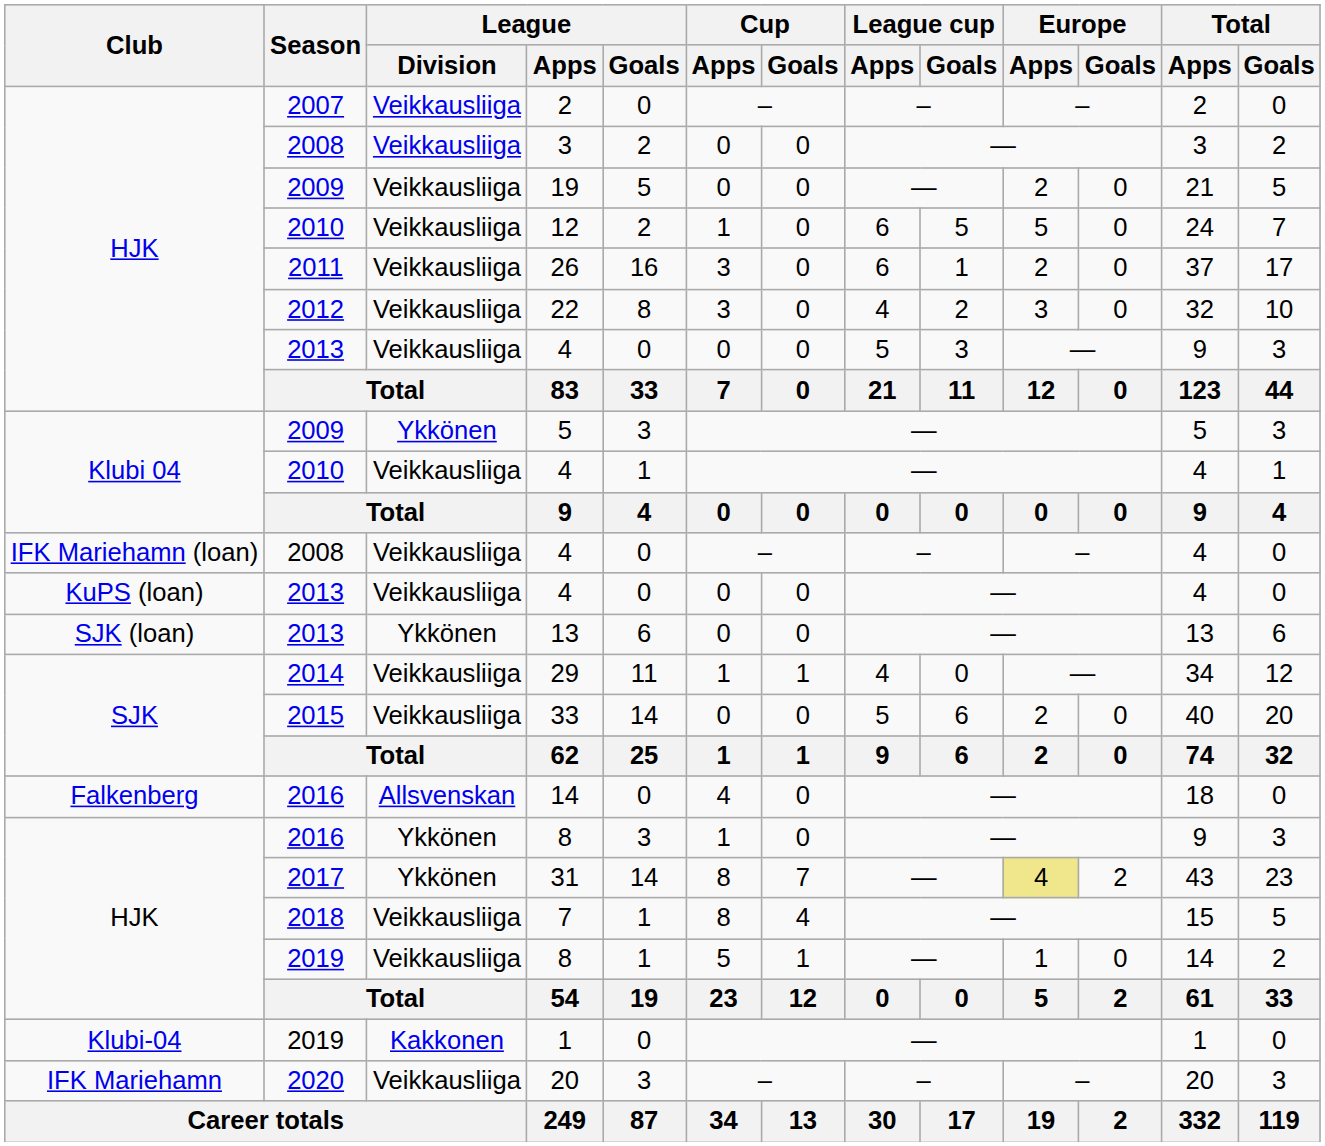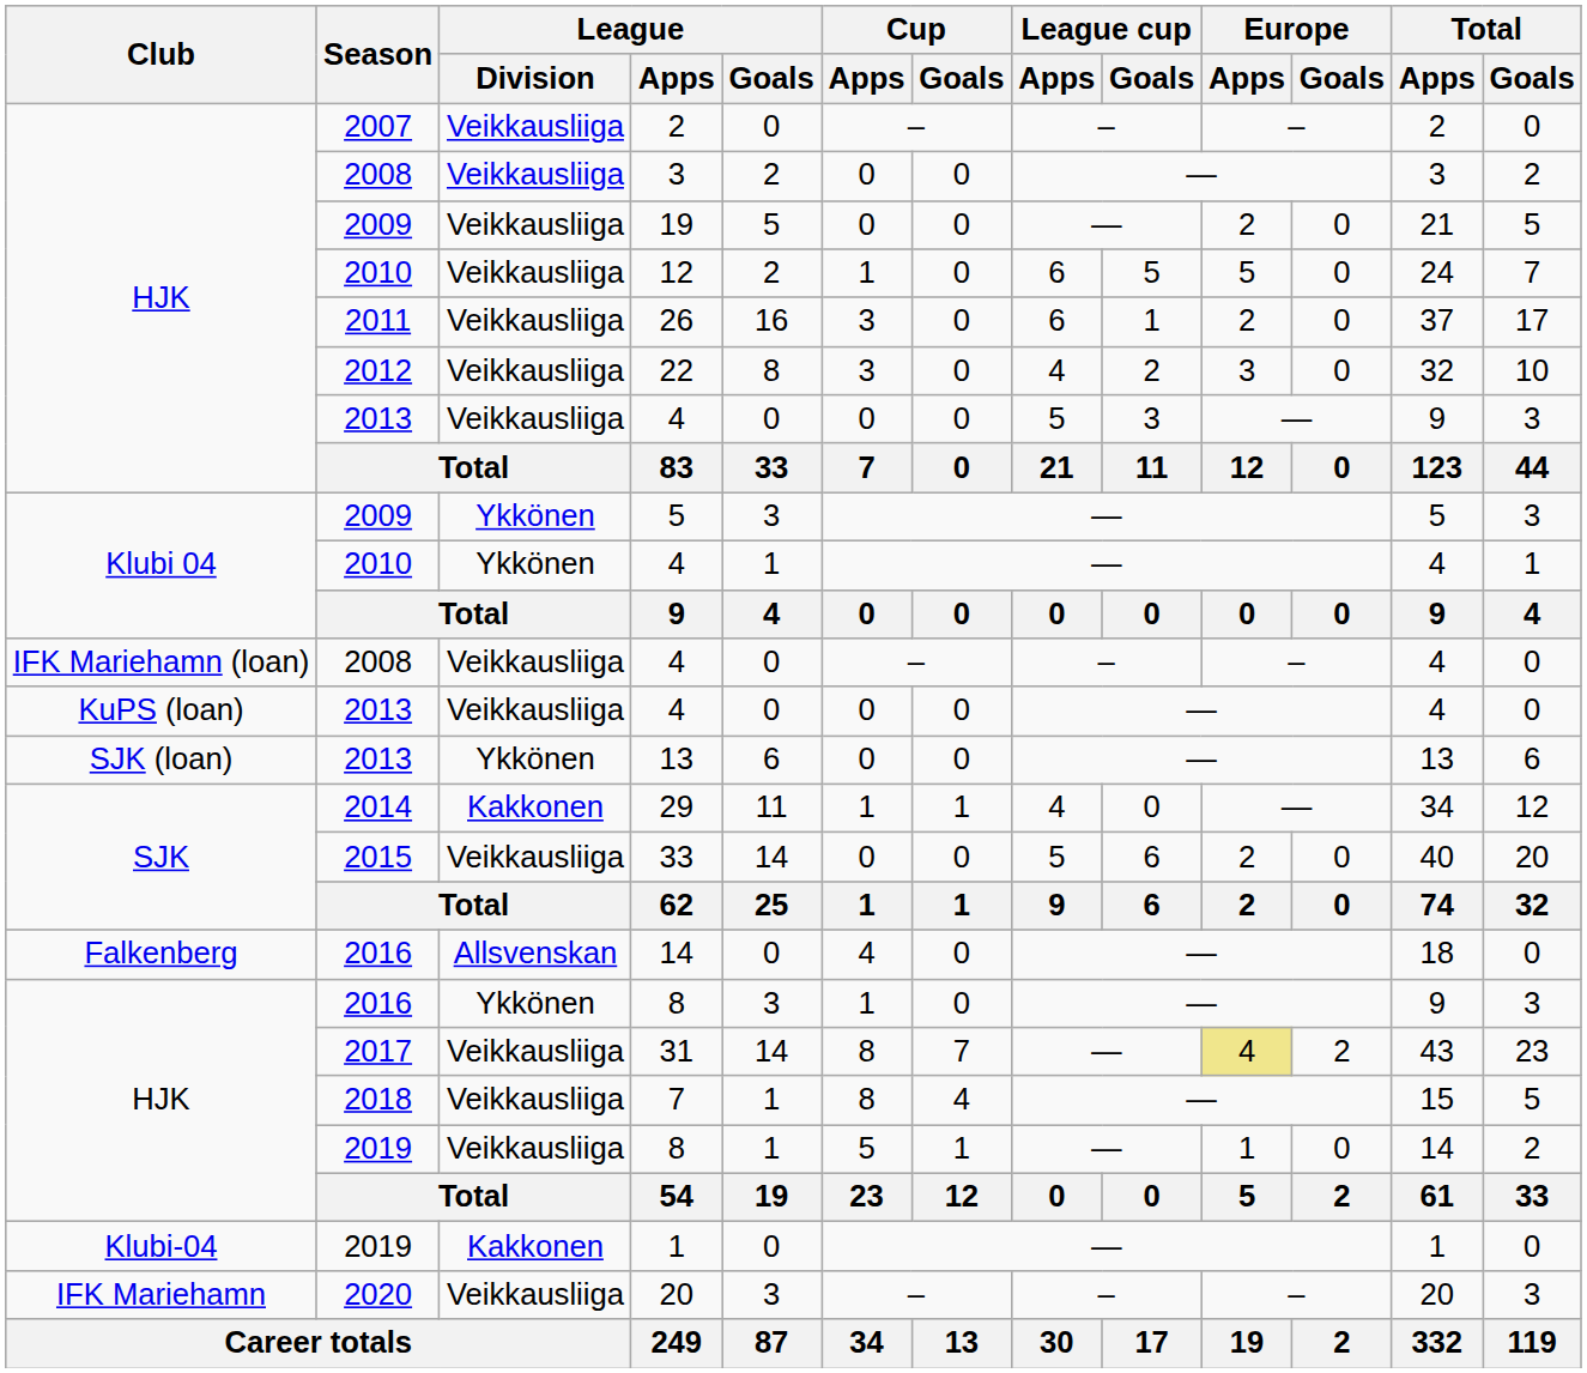2010 / 4 | League / Division: Veikkausliiga -> Ykkönen
29 | League / Division: Veikkausliiga -> Kakkonen
31 | League / Division: Ykkönen -> Veikkausliiga
